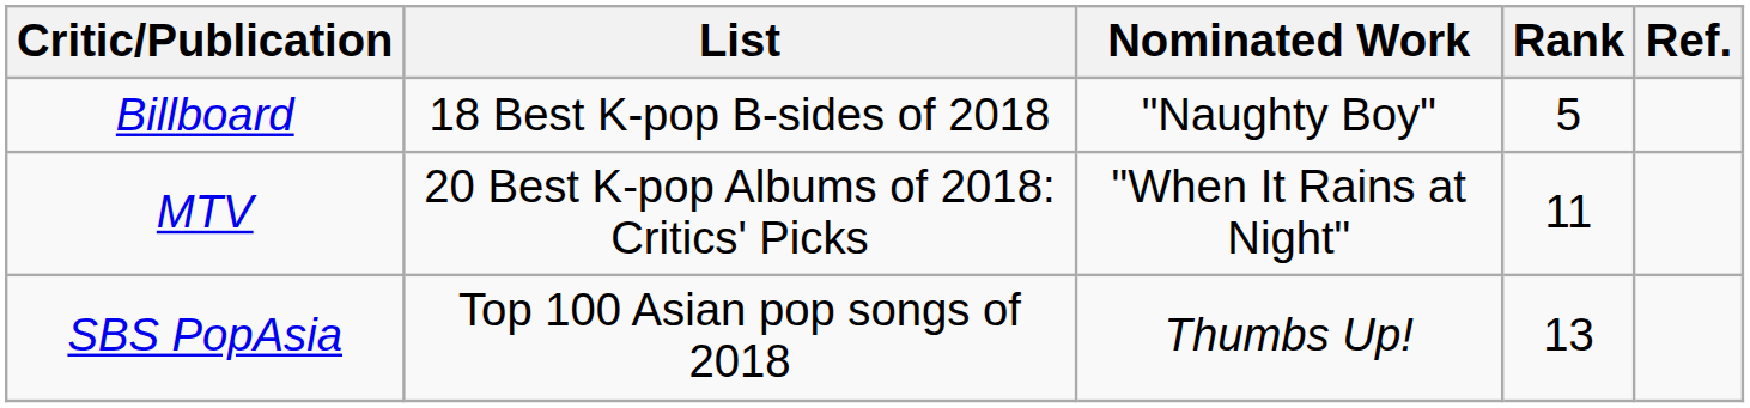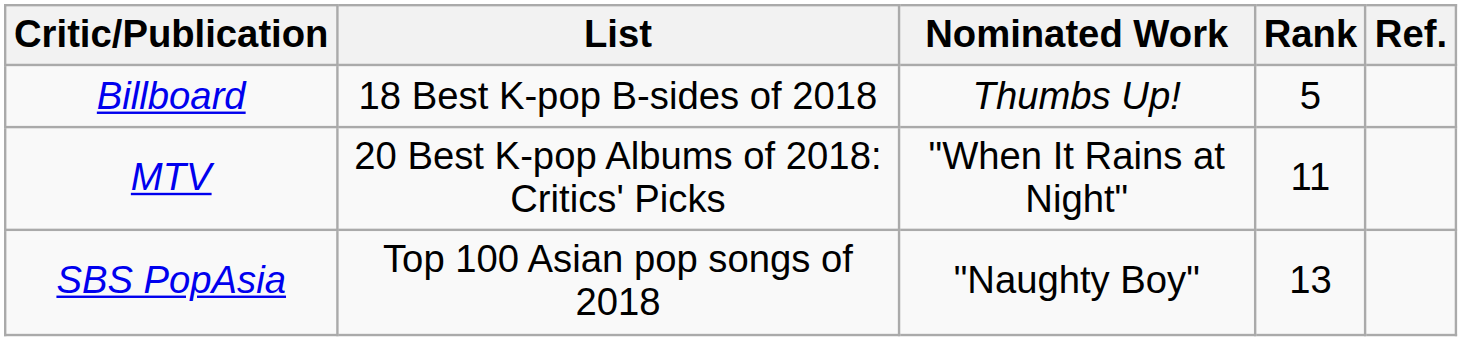Billboard | Nominated Work: "Naughty Boy" -> Thumbs Up!
SBS PopAsia | Nominated Work: Thumbs Up! -> "Naughty Boy"
